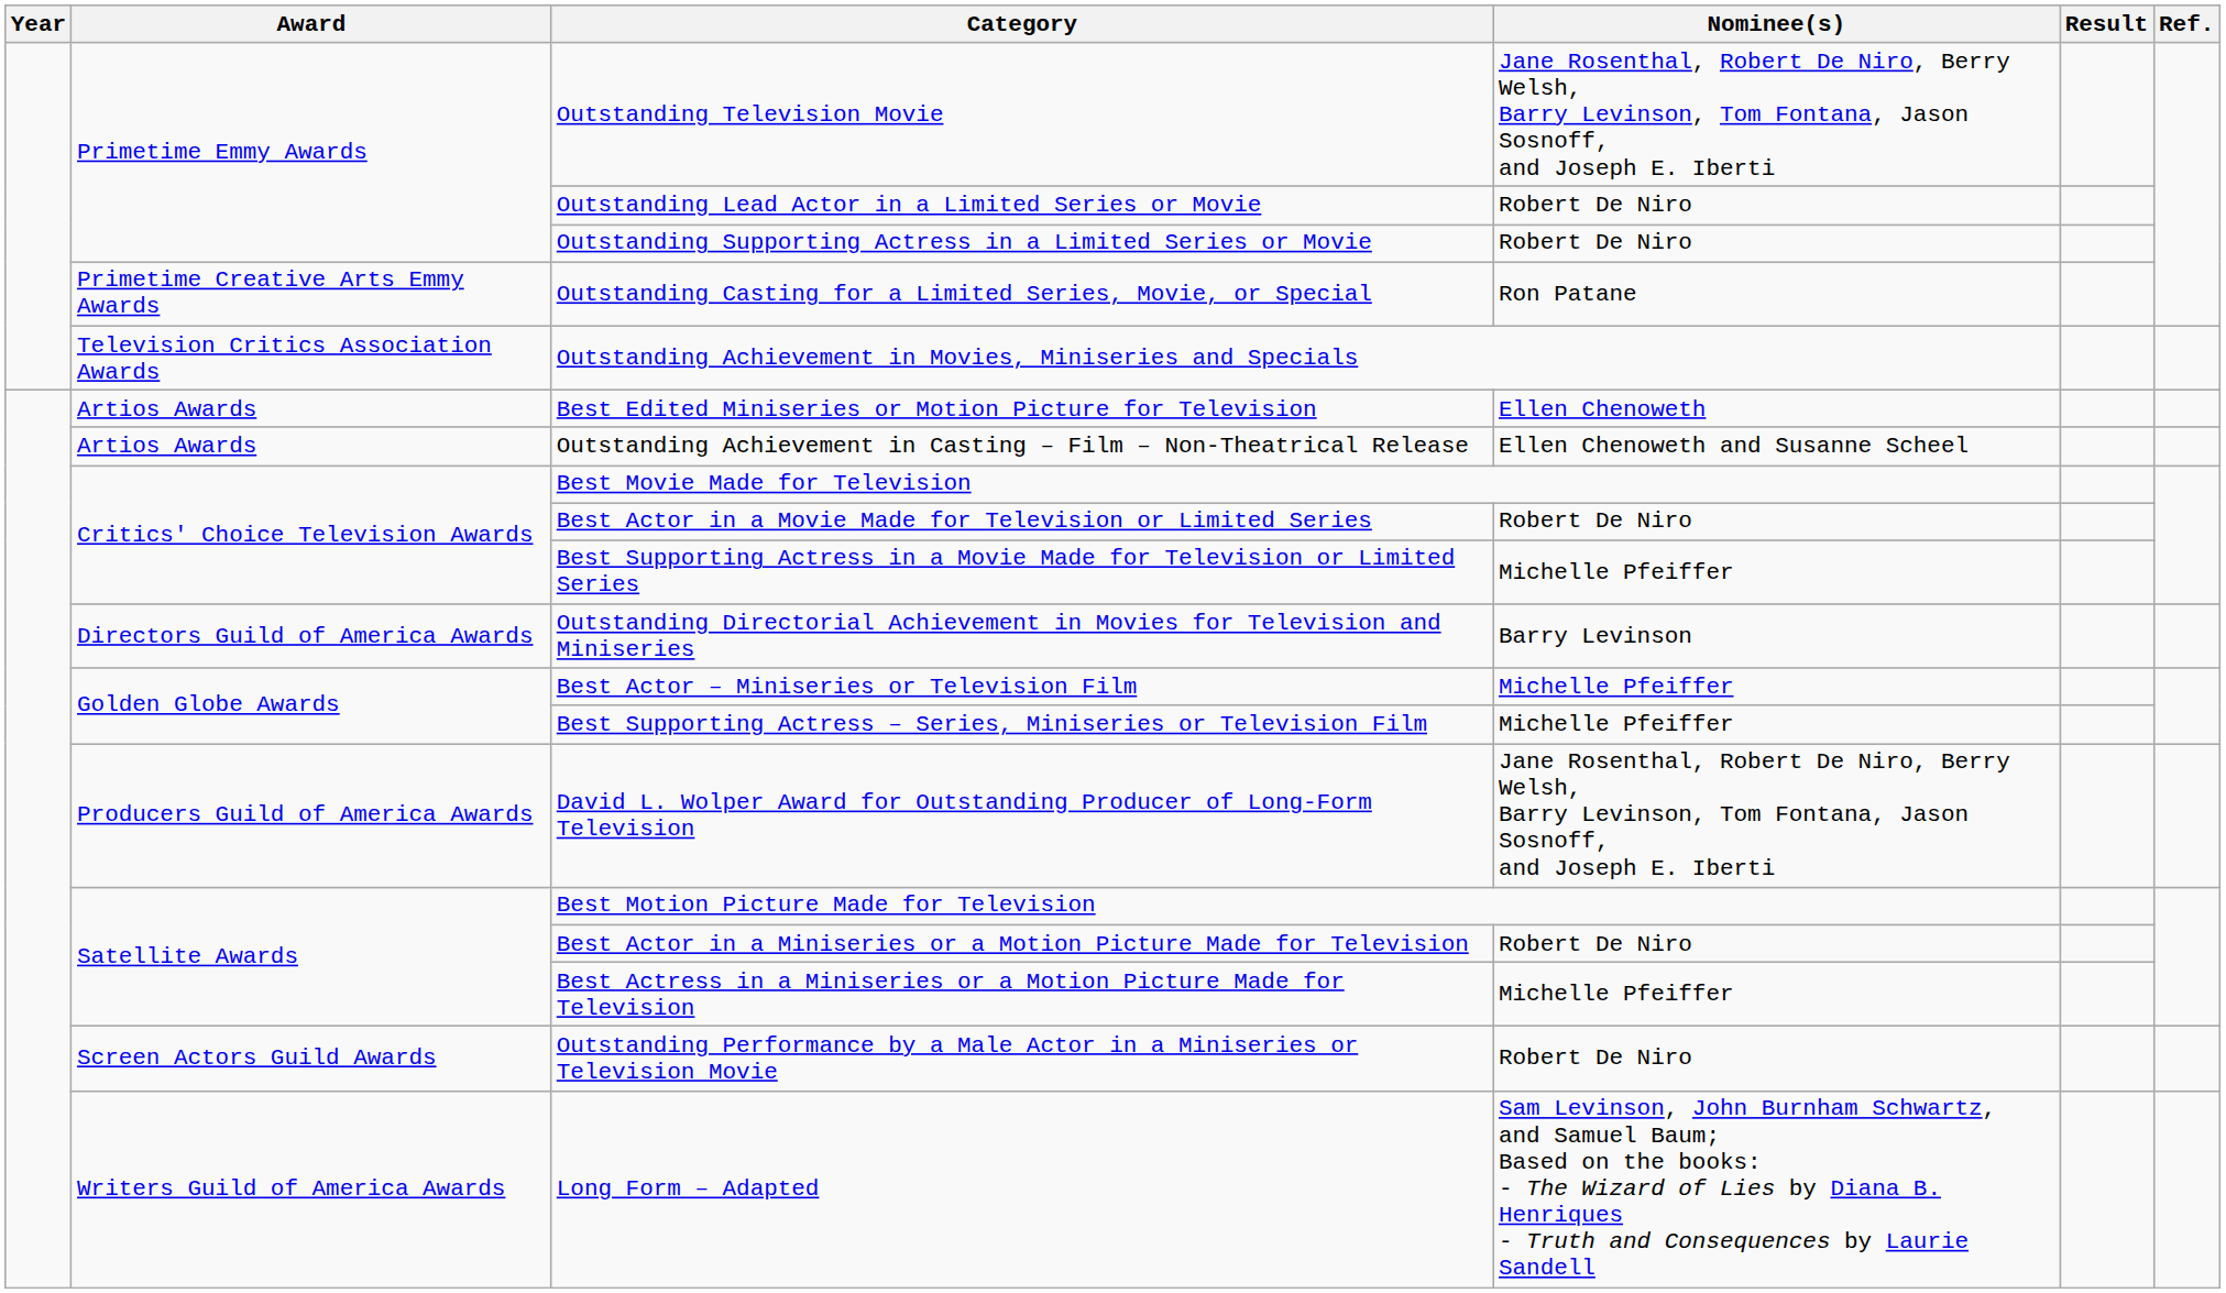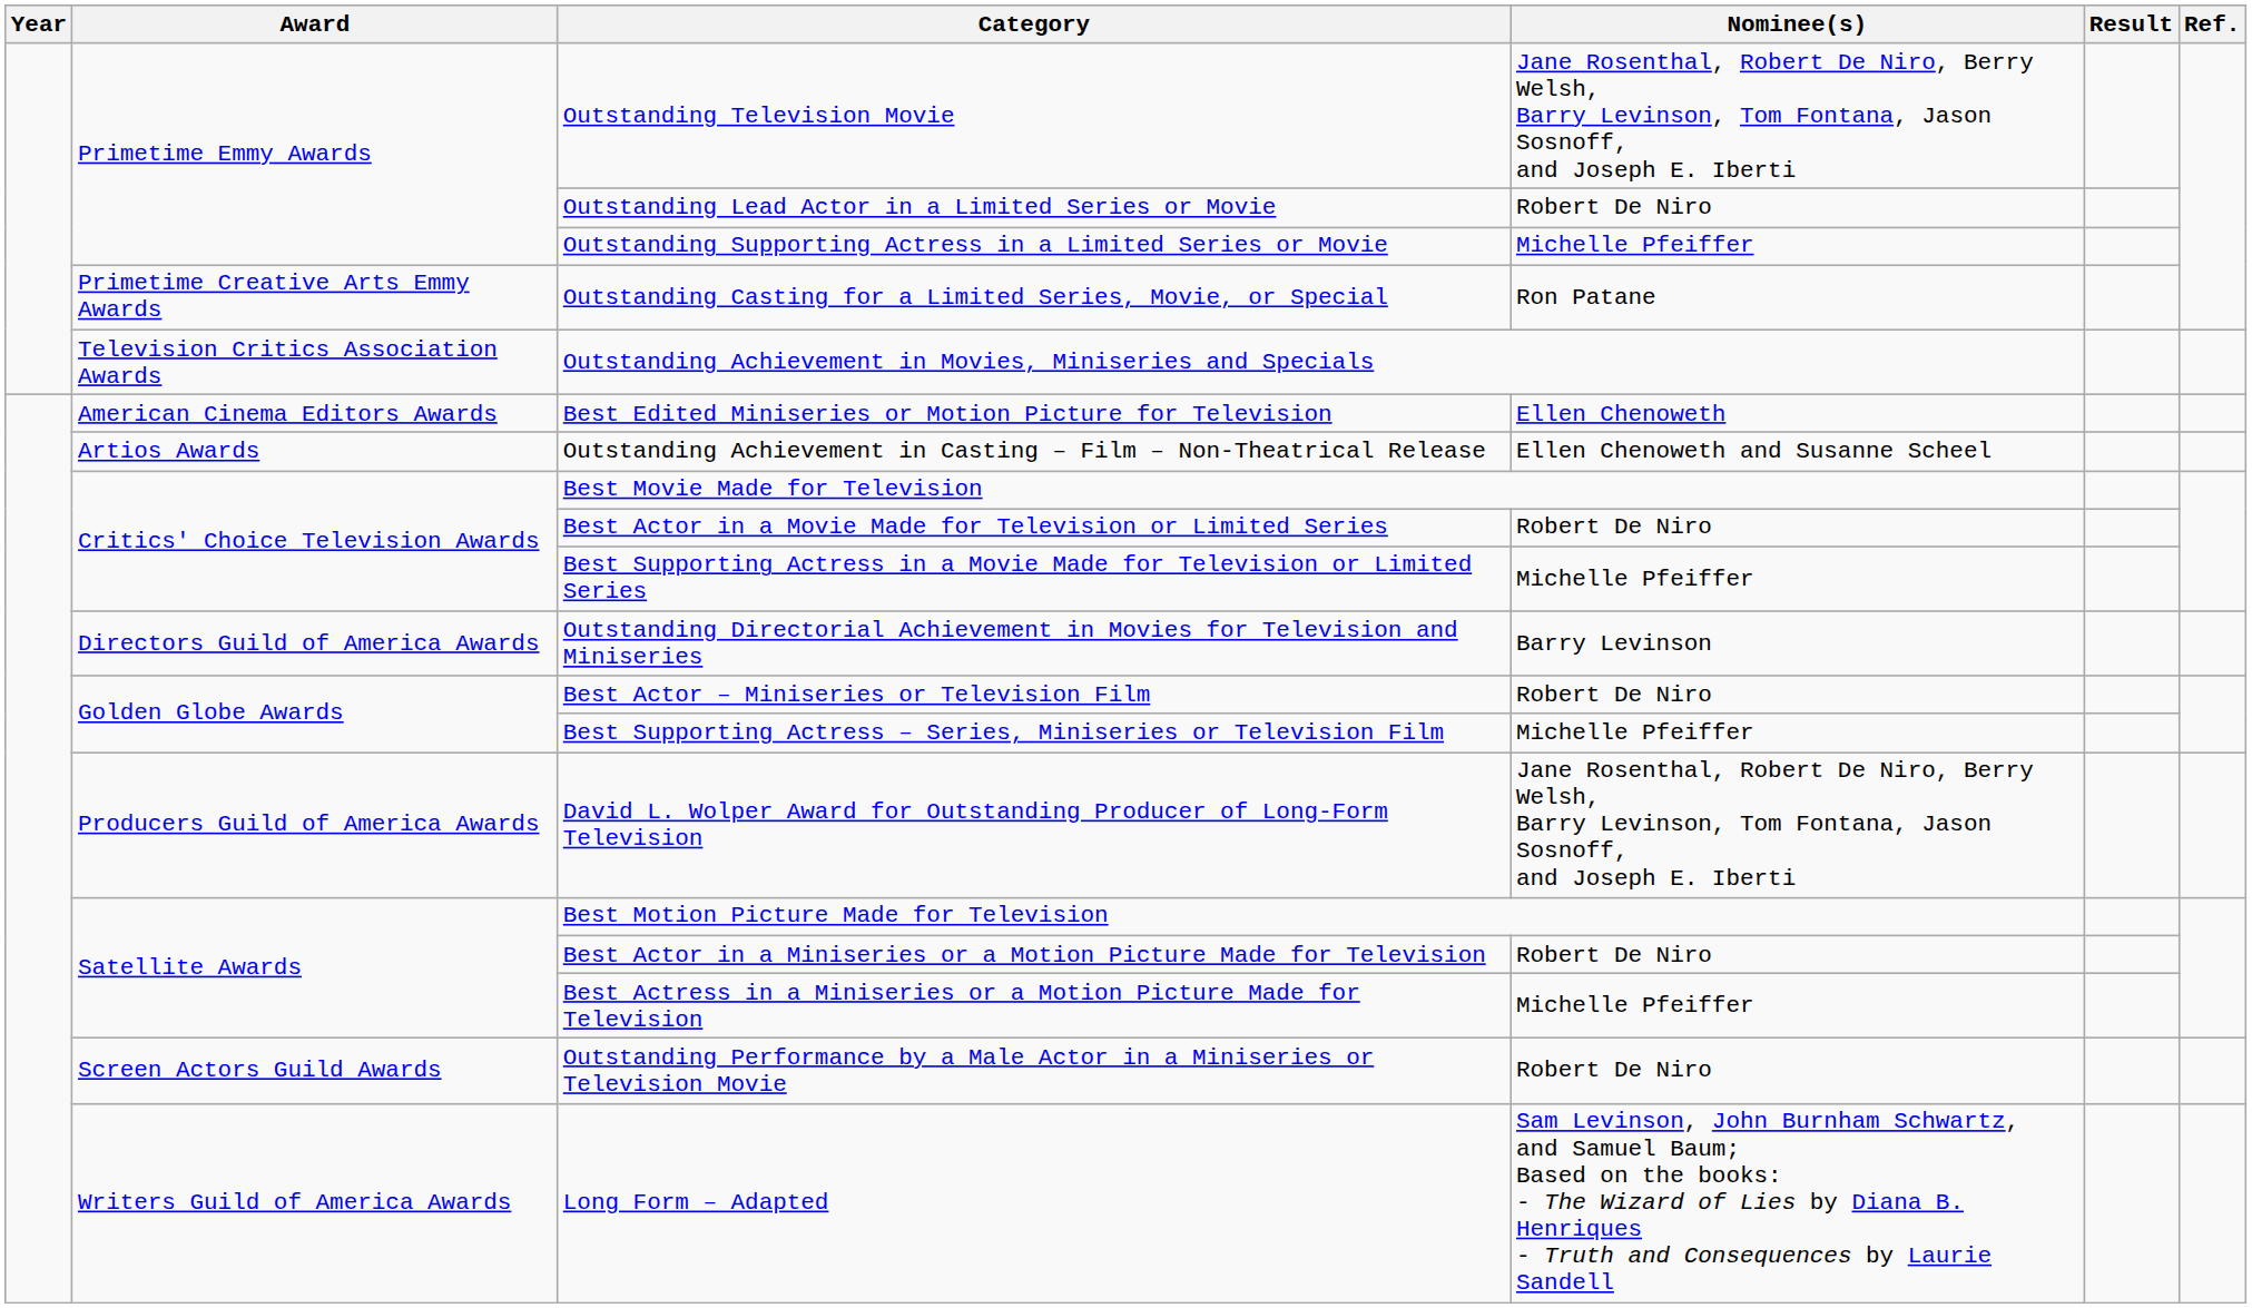Outstanding Supporting Actress in a Limited Series or Movie | Nominee(s): Robert De Niro -> Michelle Pfeiffer
Best Edited Miniseries or Motion Picture for Television | Award: Artios Awards -> American Cinema Editors Awards
Best Actor – Miniseries or Television Film | Nominee(s): Michelle Pfeiffer -> Robert De Niro
